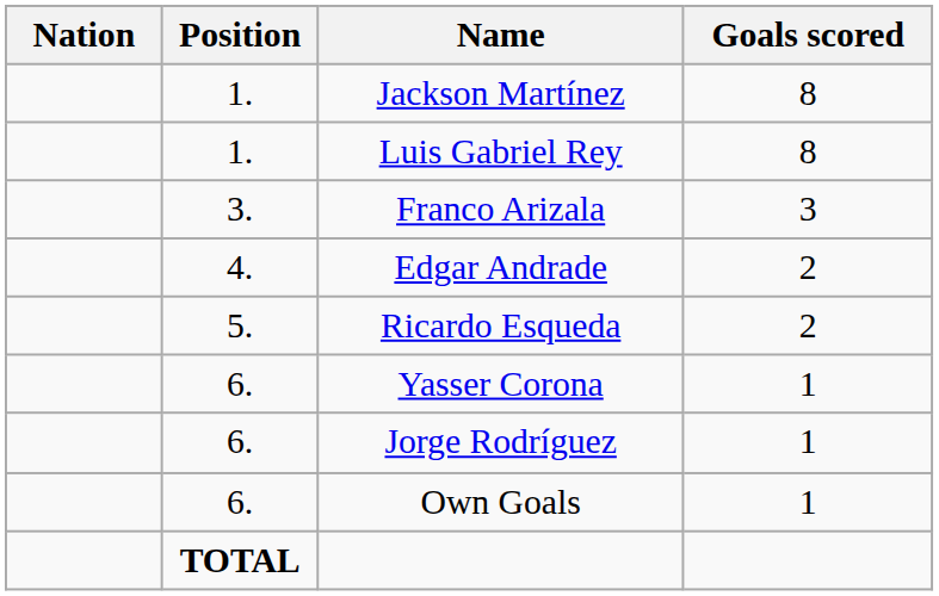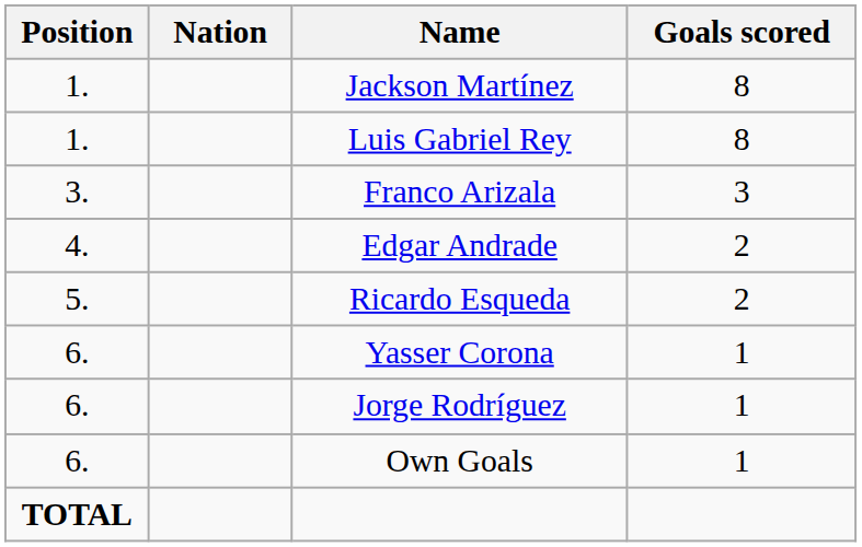columns swapped: Position <-> Nation
